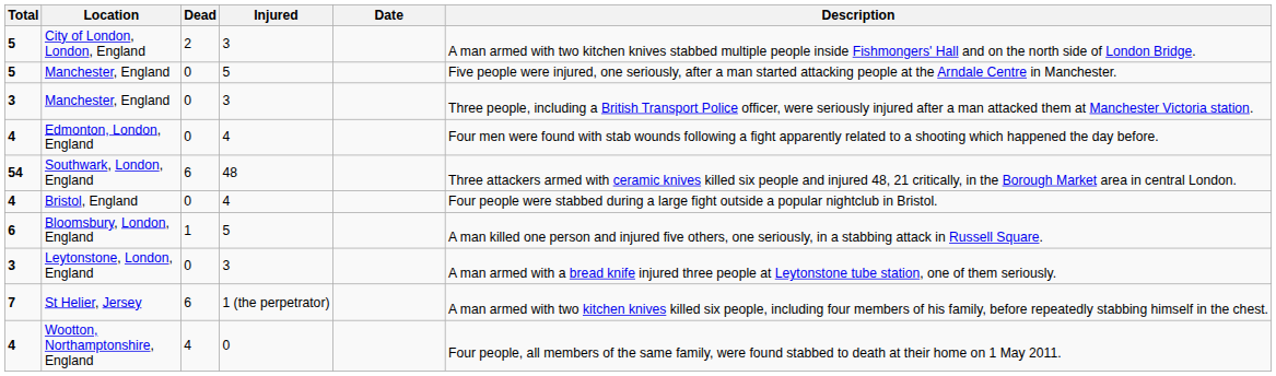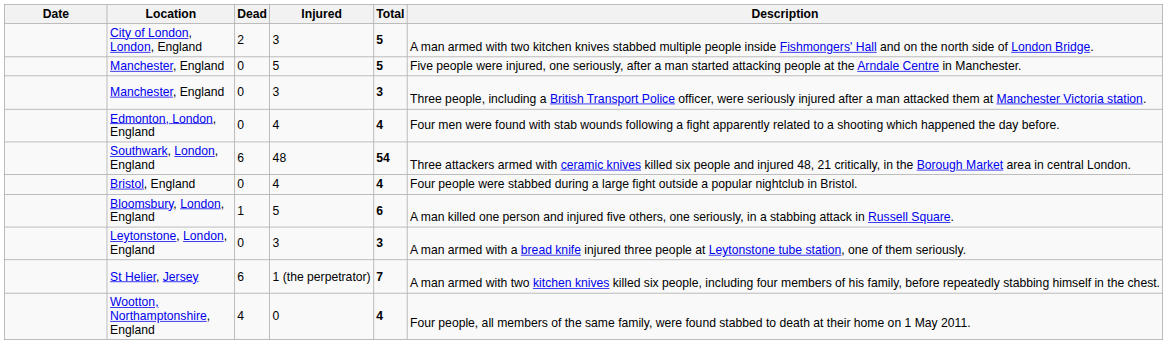columns swapped: Date <-> Total
